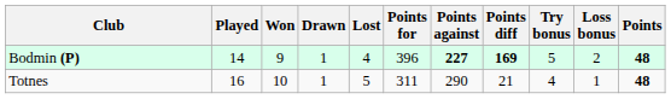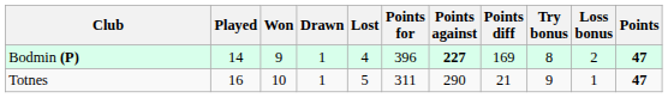Bodmin (P) | Points diff: bold -> normal
Bodmin (P) | Try bonus: 5 -> 8
Bodmin (P) | Points: 48 -> 47
Totnes | Try bonus: 4 -> 9
Totnes | Points: 48 -> 47
